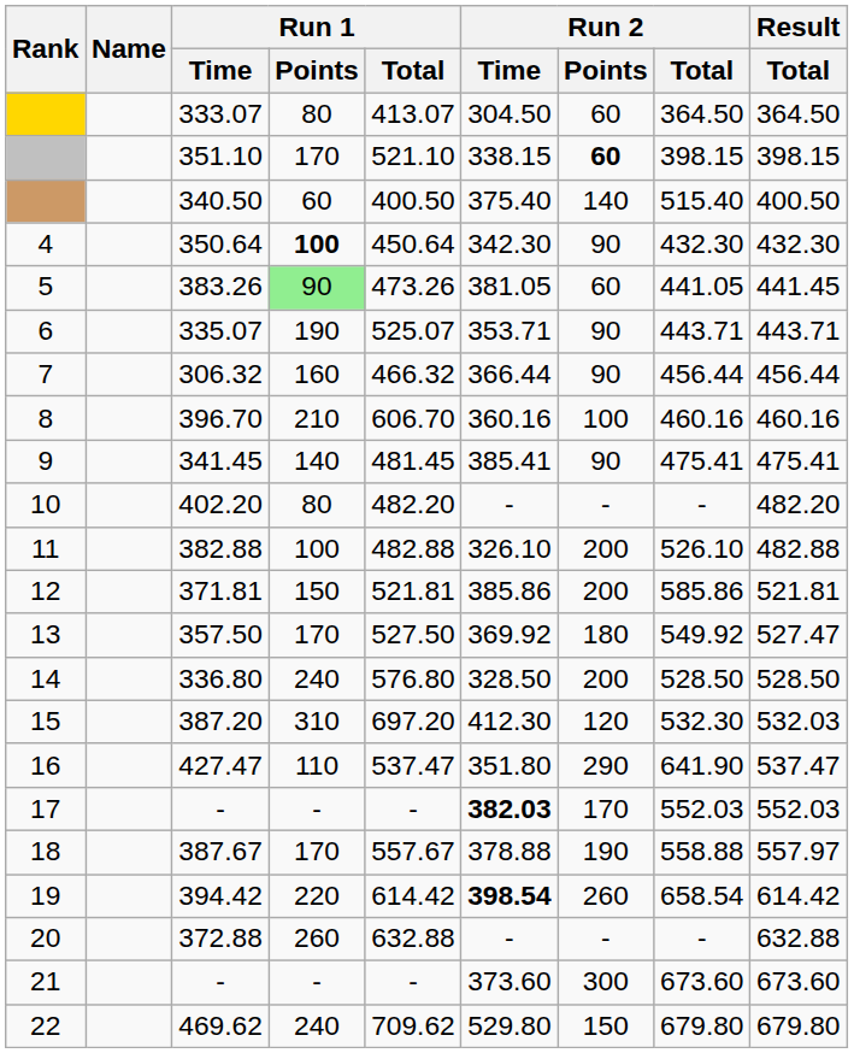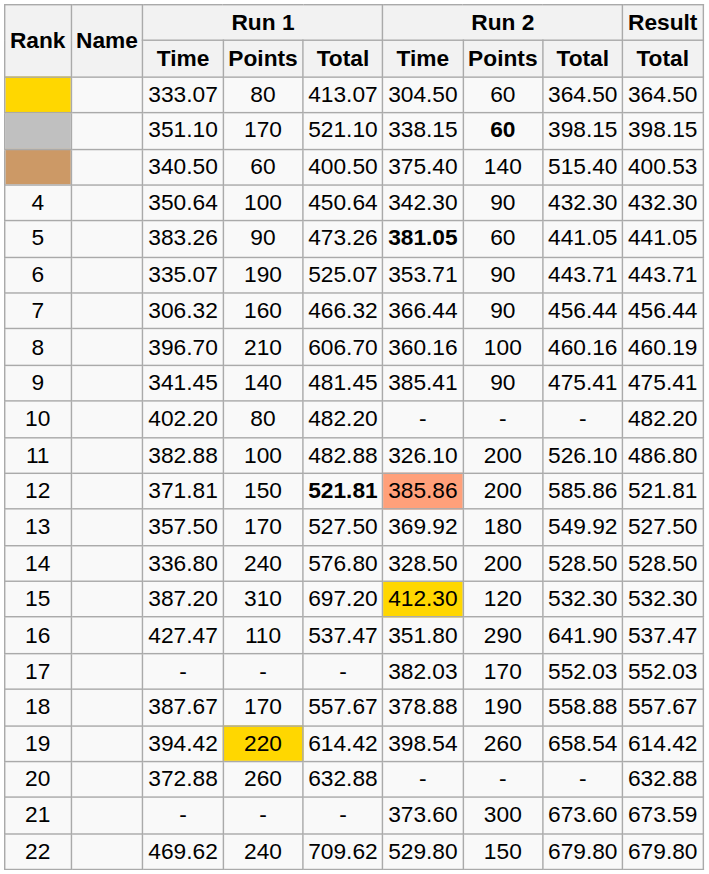340.50 | Result / Total: 400.50 -> 400.53
350.64 | Run 1 / Points: bold -> normal
383.26 | Run 1 / Points: lightgreen background -> no background
383.26 | Run 2 / Time: normal -> bold
383.26 | Result / Total: 441.45 -> 441.05
396.70 | Result / Total: 460.16 -> 460.19
382.88 | Result / Total: 482.88 -> 486.80
371.81 | Run 1 / Total: normal -> bold
371.81 | Run 2 / Time: no background -> lightsalmon background
357.50 | Result / Total: 527.47 -> 527.50
387.20 | Run 2 / Time: no background -> gold background
387.20 | Result / Total: 532.03 -> 532.30
17 / - | Run 2 / Time: bold -> normal
387.67 | Result / Total: 557.97 -> 557.67
394.42 | Run 1 / Points: no background -> gold background
394.42 | Run 2 / Time: bold -> normal
21 / - | Result / Total: 673.60 -> 673.59
